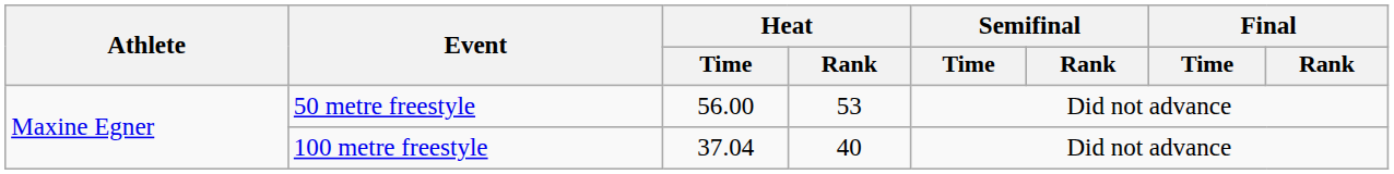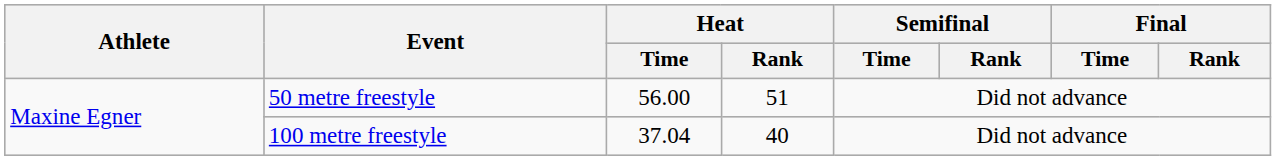50 metre freestyle | Heat / Rank: 53 -> 51
